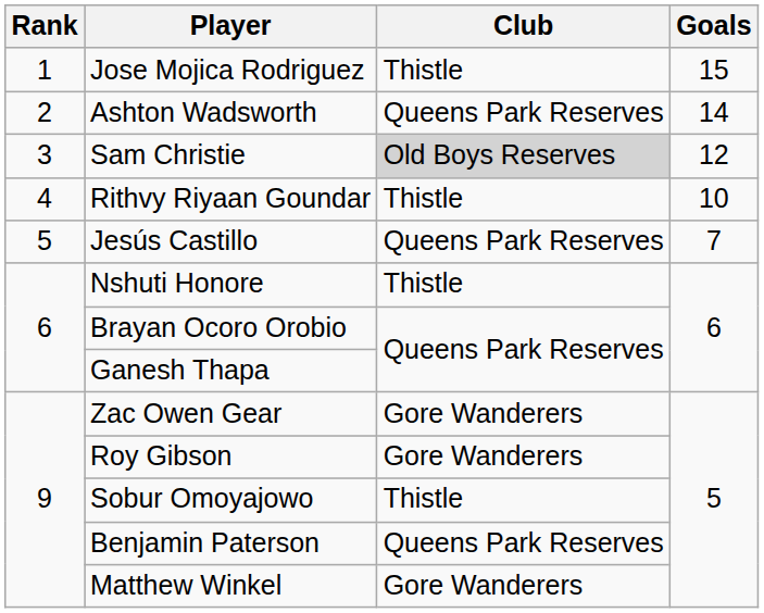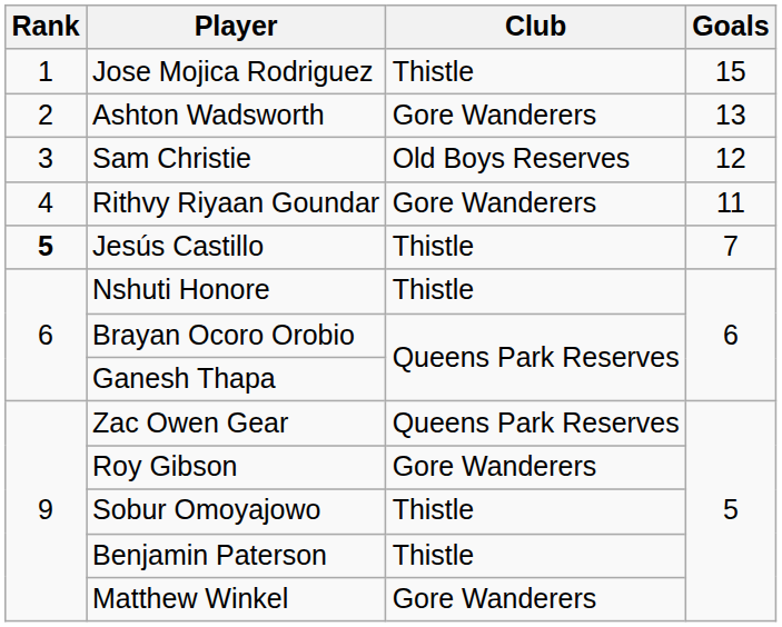Ashton Wadsworth | Club: Queens Park Reserves -> Gore Wanderers
Ashton Wadsworth | Goals: 14 -> 13
Sam Christie | Club: lightgrey background -> no background
Rithvy Riyaan Goundar | Club: Thistle -> Gore Wanderers
Rithvy Riyaan Goundar | Goals: 10 -> 11
Jesús Castillo | Rank: normal -> bold
Jesús Castillo | Club: Queens Park Reserves -> Thistle
Zac Owen Gear | Club: Gore Wanderers -> Queens Park Reserves
Benjamin Paterson | Club: Queens Park Reserves -> Thistle
